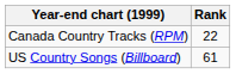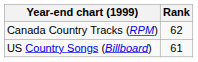Canada Country Tracks (RPM) | Rank: 22 -> 62
